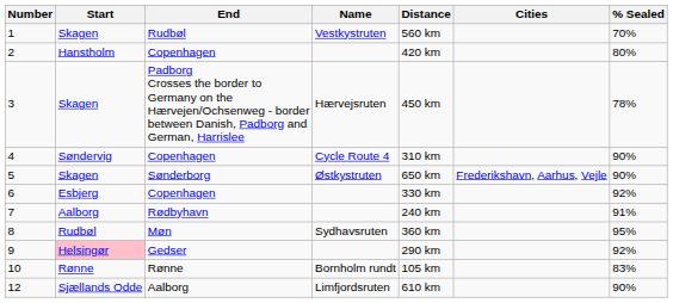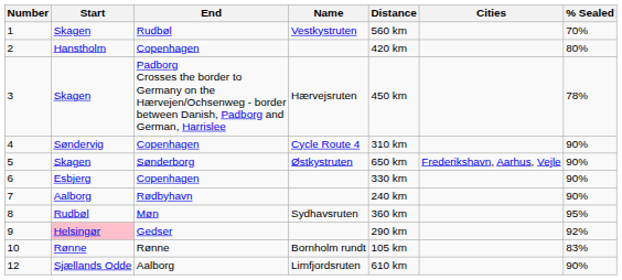6 | % Sealed: 92% -> 90%
7 | % Sealed: 91% -> 90%
